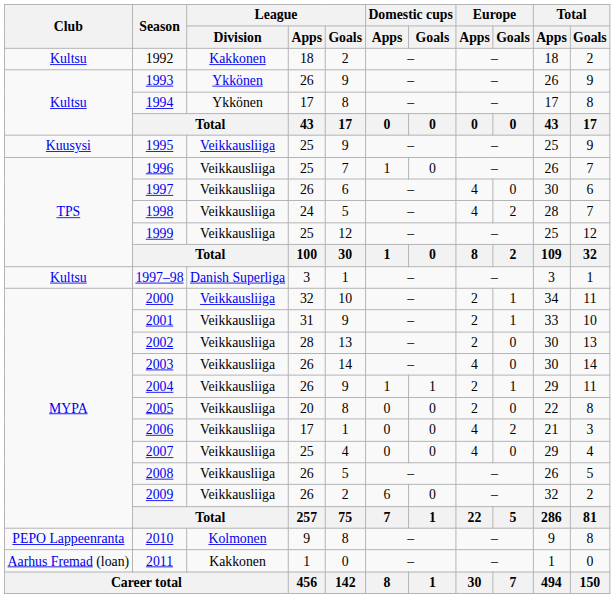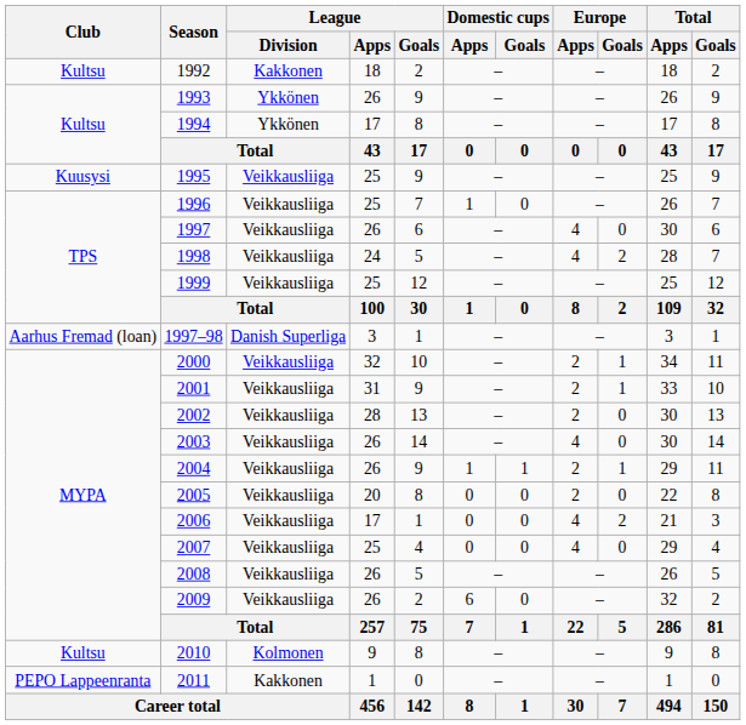1997–98 | Club: Kultsu -> Aarhus Fremad (loan)
2010 | Club: PEPO Lappeenranta -> Kultsu
2011 | Club: Aarhus Fremad (loan) -> PEPO Lappeenranta
